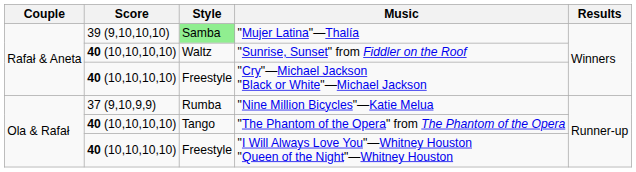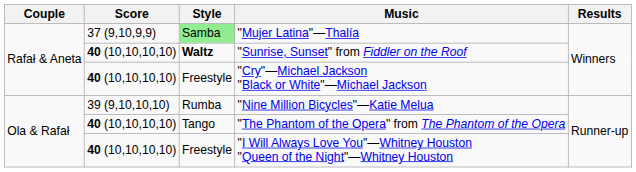"Mujer Latina"—Thalía | Score: 39 (9,10,10,10) -> 37 (9,10,9,9)
"Sunrise, Sunset" from Fiddler on the Roof | Style: normal -> bold
"Nine Million Bicycles"—Katie Melua | Score: 37 (9,10,9,9) -> 39 (9,10,10,10)
